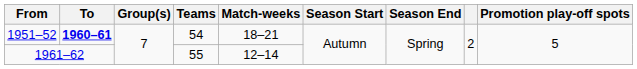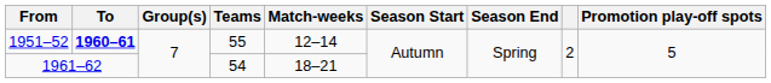1951–52 | Teams: 54 -> 55
1951–52 | Match-weeks: 18–21 -> 12–14
1961–62 | Teams: 55 -> 54
1961–62 | Match-weeks: 12–14 -> 18–21
